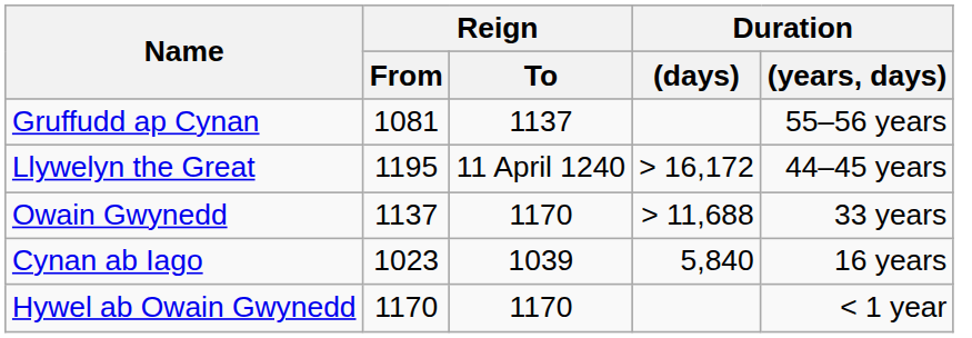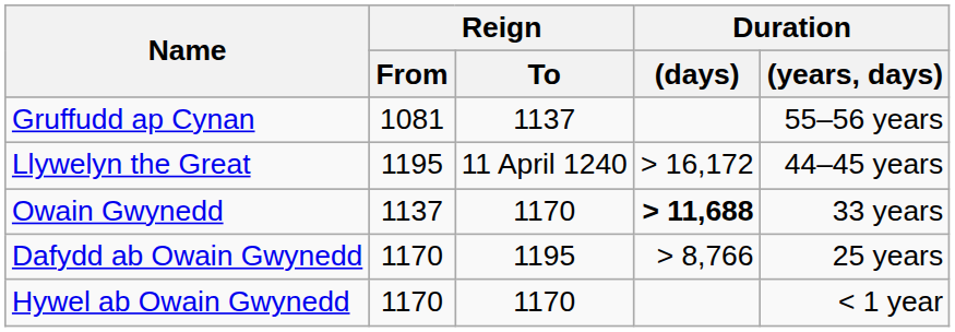Owain Gwynedd | Duration / (days): normal -> bold
+ row: Dafydd ab Owain Gwynedd | 1170 | 1195 | > 8,766 | 25 years
- row: Cynan ab Iago | 1023 | 1039 | 5,840 | 16 years
